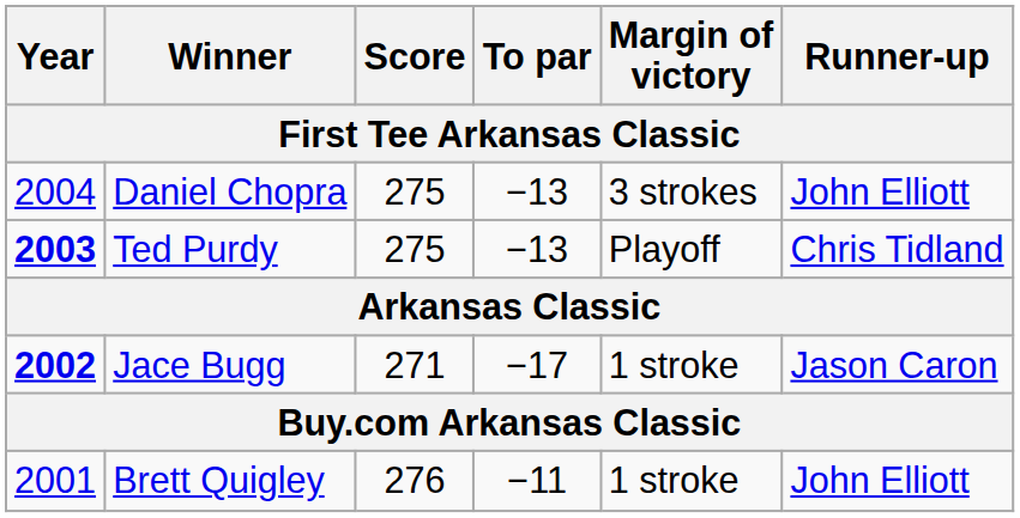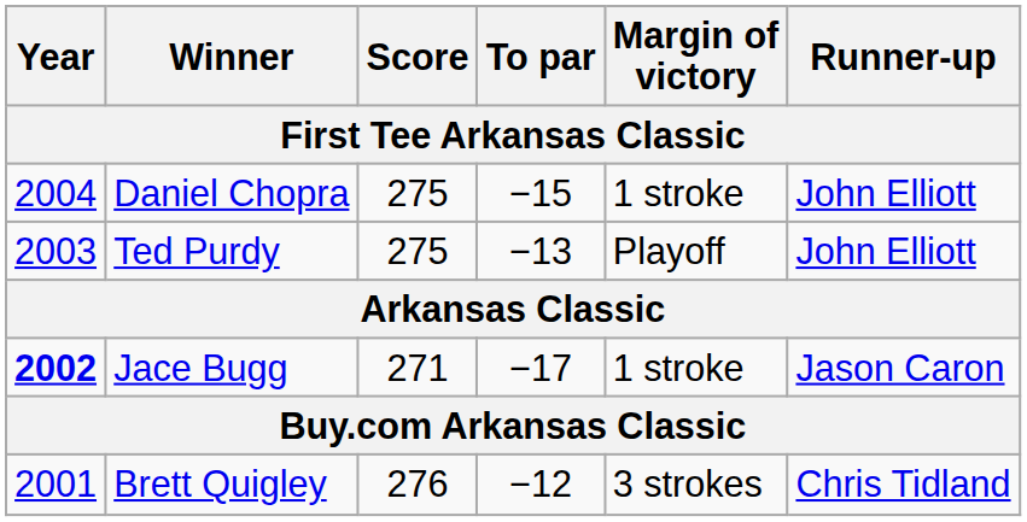Daniel Chopra | To par: −13 -> −15
Daniel Chopra | Margin of victory: 3 strokes -> 1 stroke
Ted Purdy | Year: bold -> normal
Ted Purdy | Runner-up: Chris Tidland -> John Elliott
Brett Quigley | To par: −11 -> −12
Brett Quigley | Margin of victory: 1 stroke -> 3 strokes
Brett Quigley | Runner-up: John Elliott -> Chris Tidland
